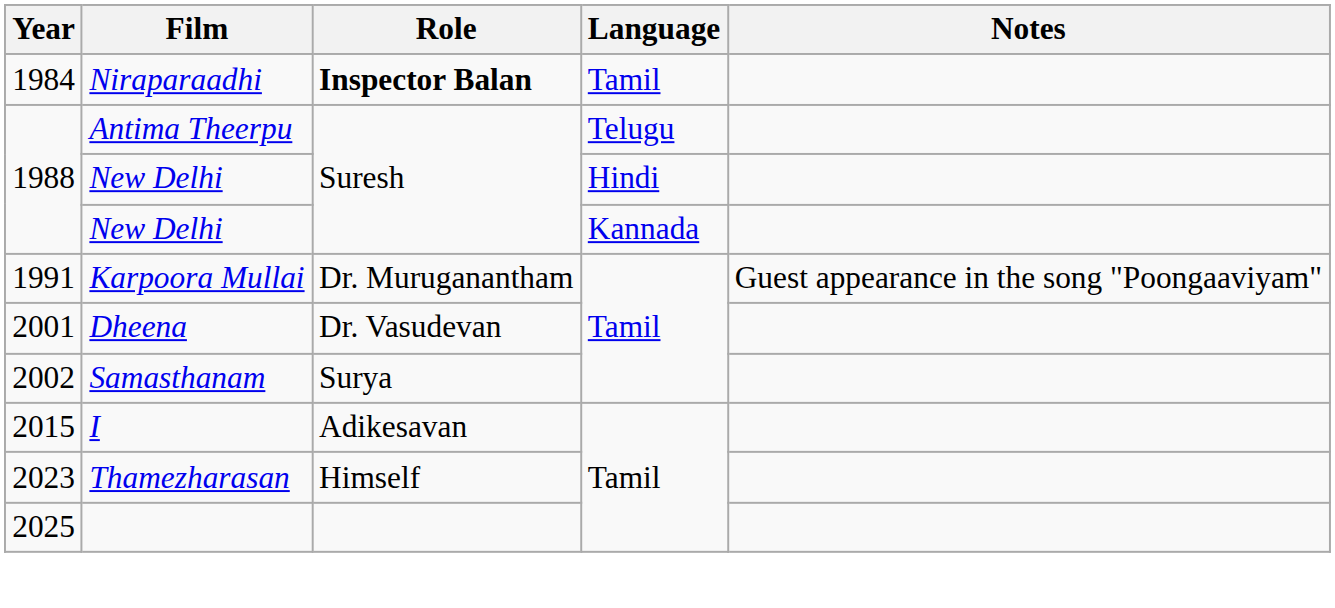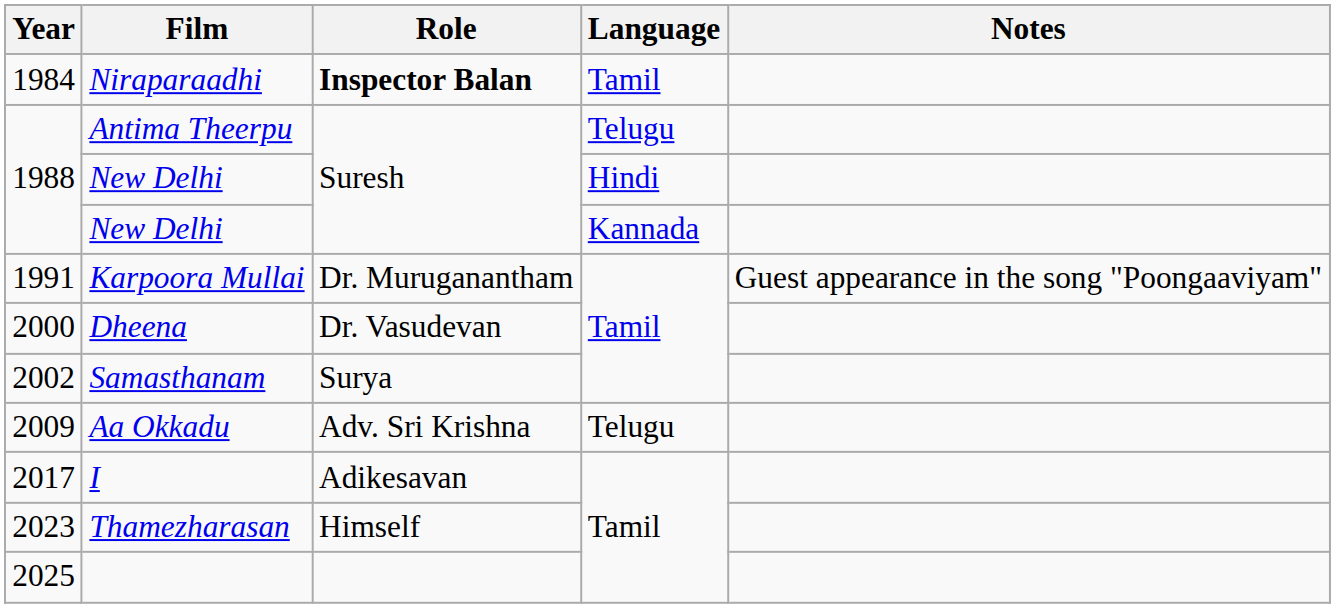Dheena | Year: 2001 -> 2000
+ row: 2009 | Aa Okkadu | Adv. Sri Krishna | Telugu
I | Year: 2015 -> 2017
